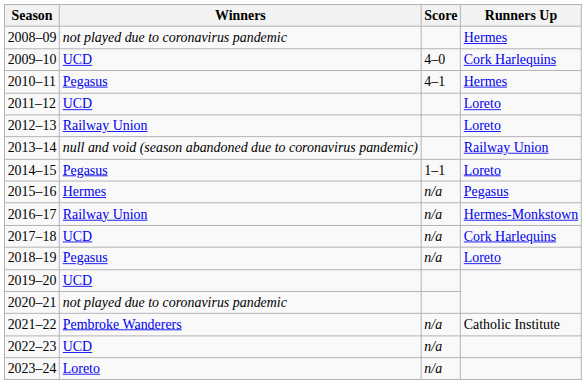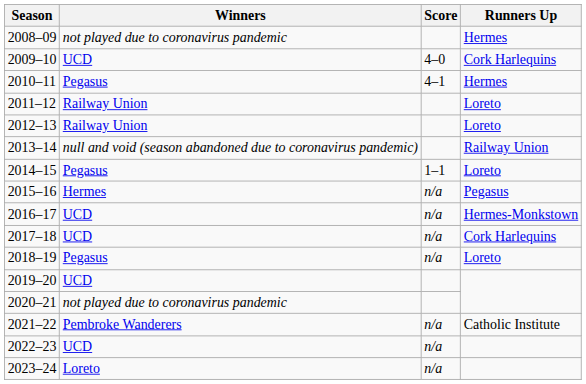2011–12 | Winners: UCD -> Railway Union
2016–17 | Winners: Railway Union -> UCD
